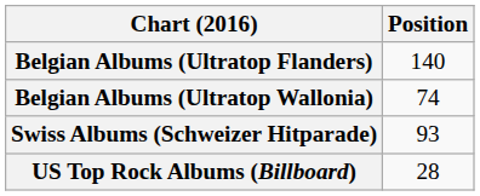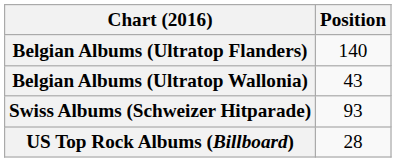Belgian Albums (Ultratop Wallonia) | Position: 74 -> 43
